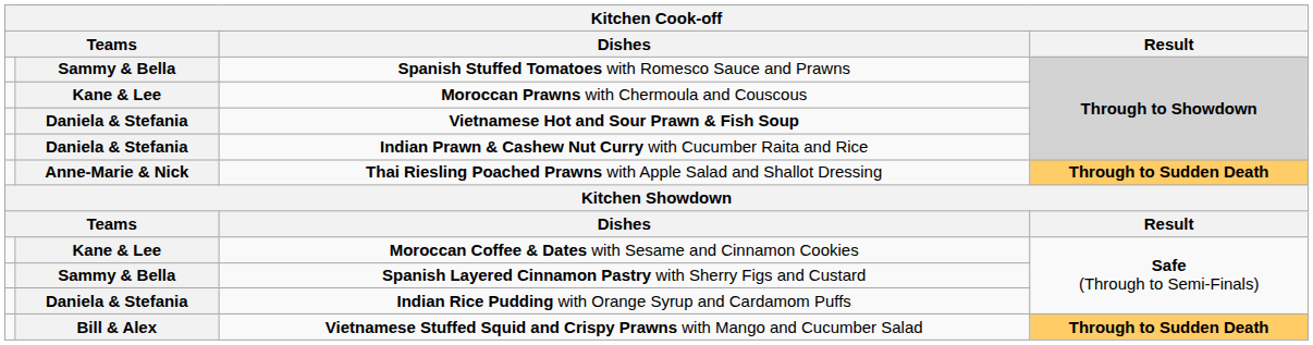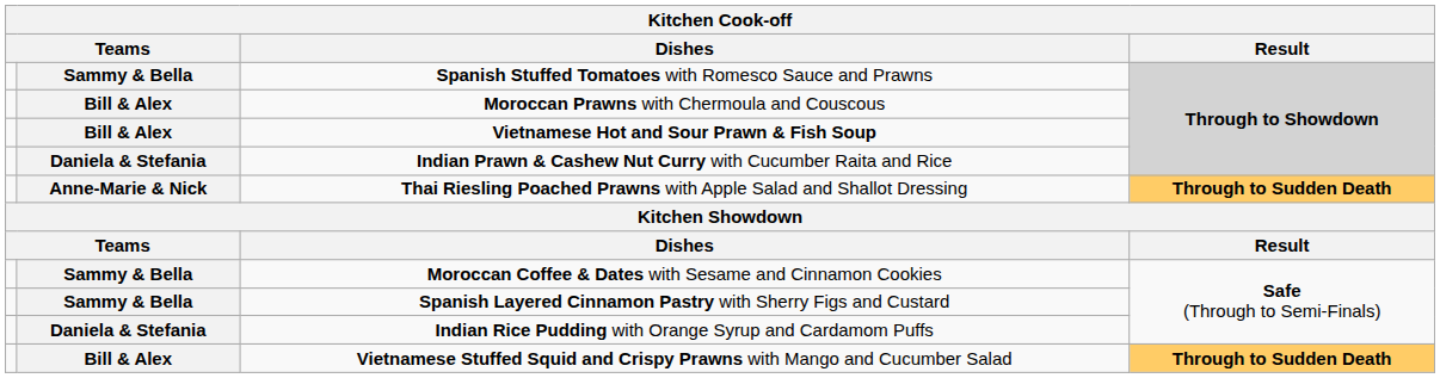Moroccan Prawns with Chermoula and Couscous | column 2: Kane & Lee -> Bill & Alex
Vietnamese Hot and Sour Prawn & Fish Soup | column 2: Daniela & Stefania -> Bill & Alex
Moroccan Coffee & Dates with Sesame and Cinnamon Cookies | column 2: Kane & Lee -> Sammy & Bella
